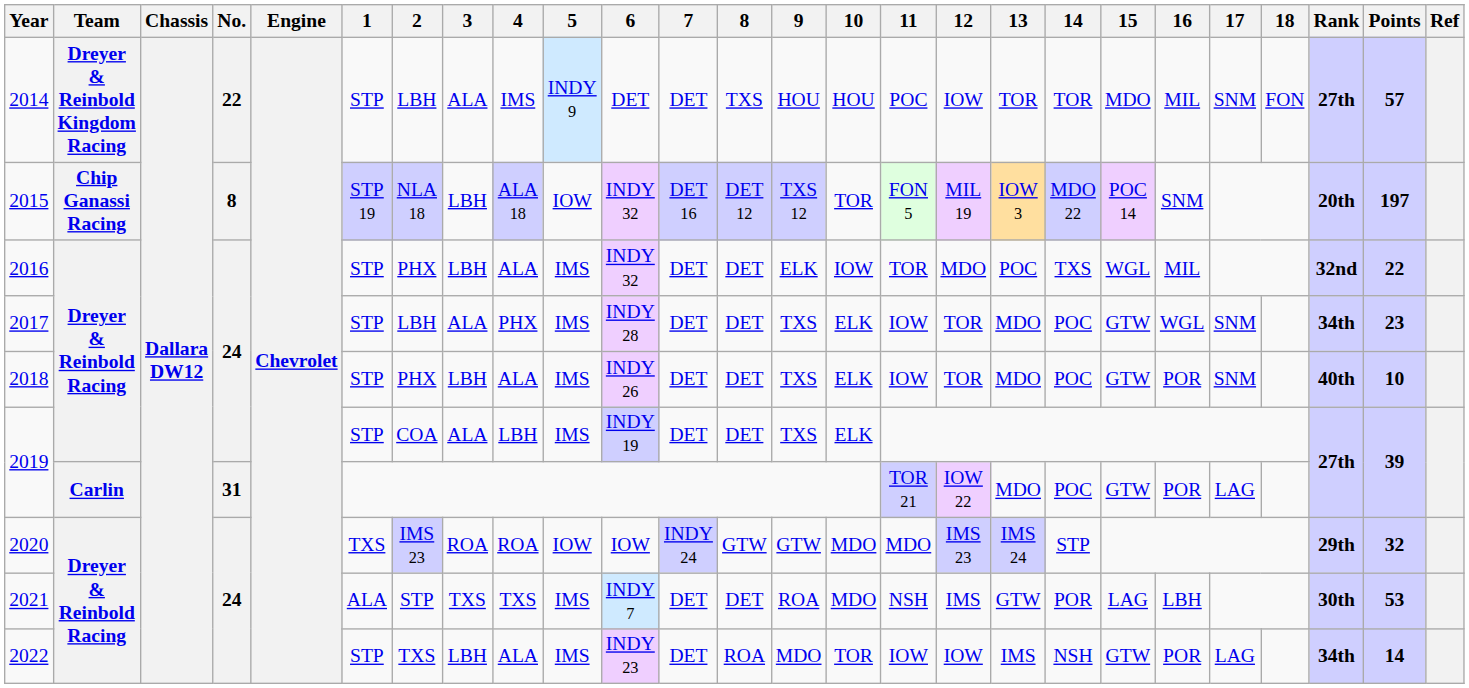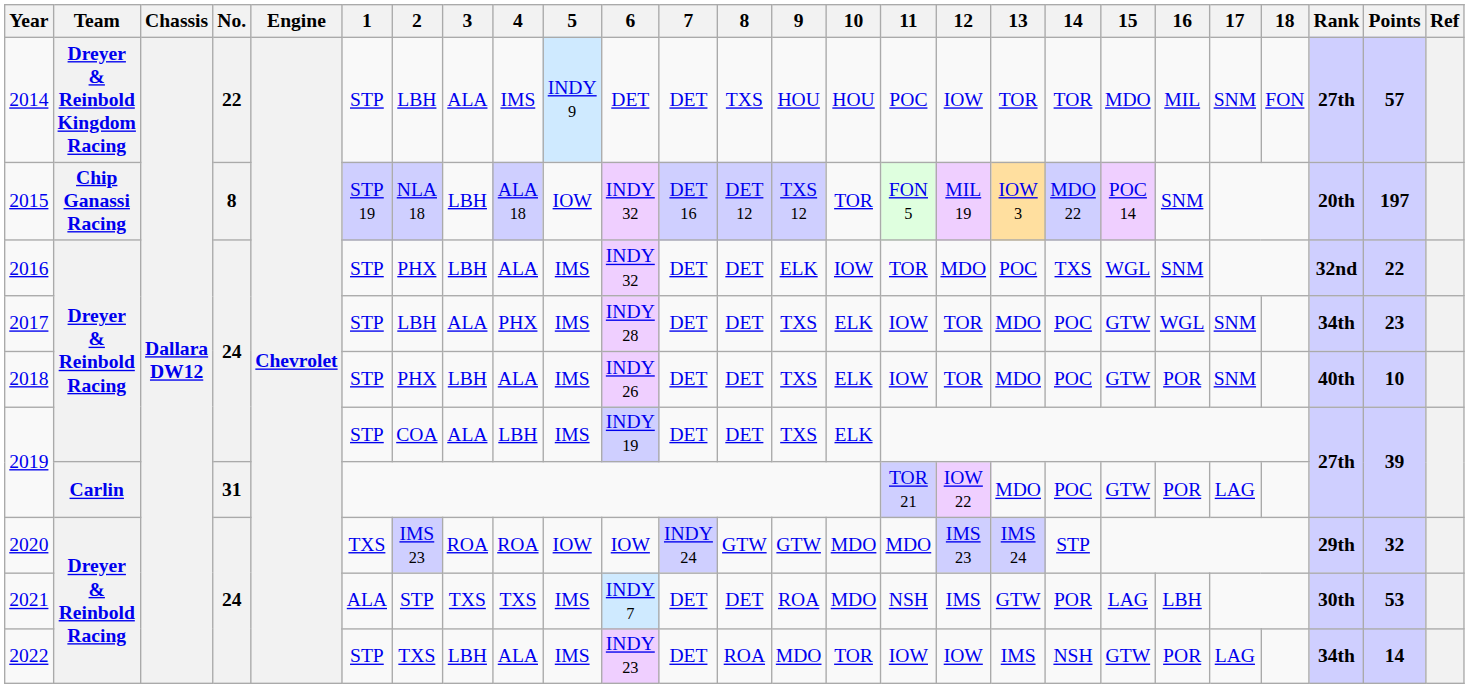2016 | 16: MIL -> SNM
